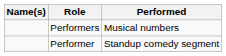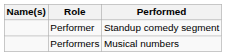rows swapped: Performer <-> Performers
